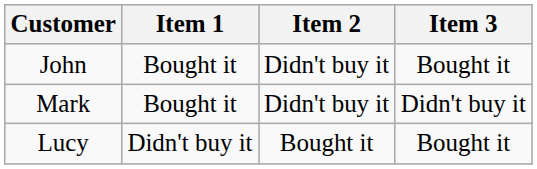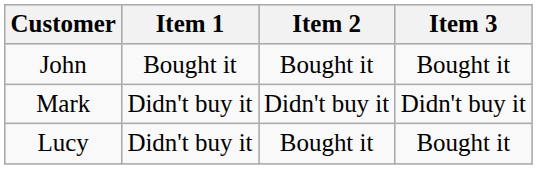John | Item 2: Didn't buy it -> Bought it
Mark | Item 1: Bought it -> Didn't buy it
